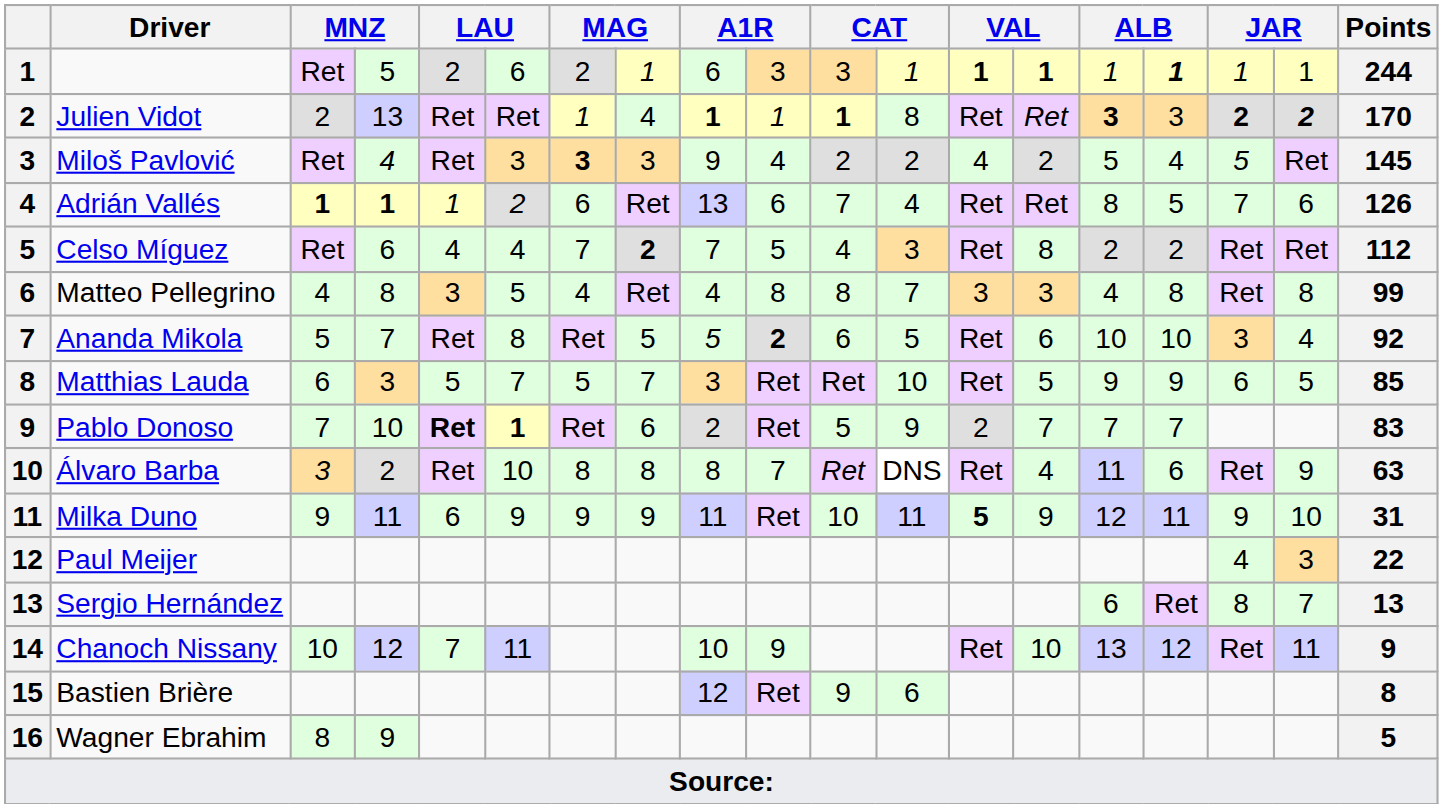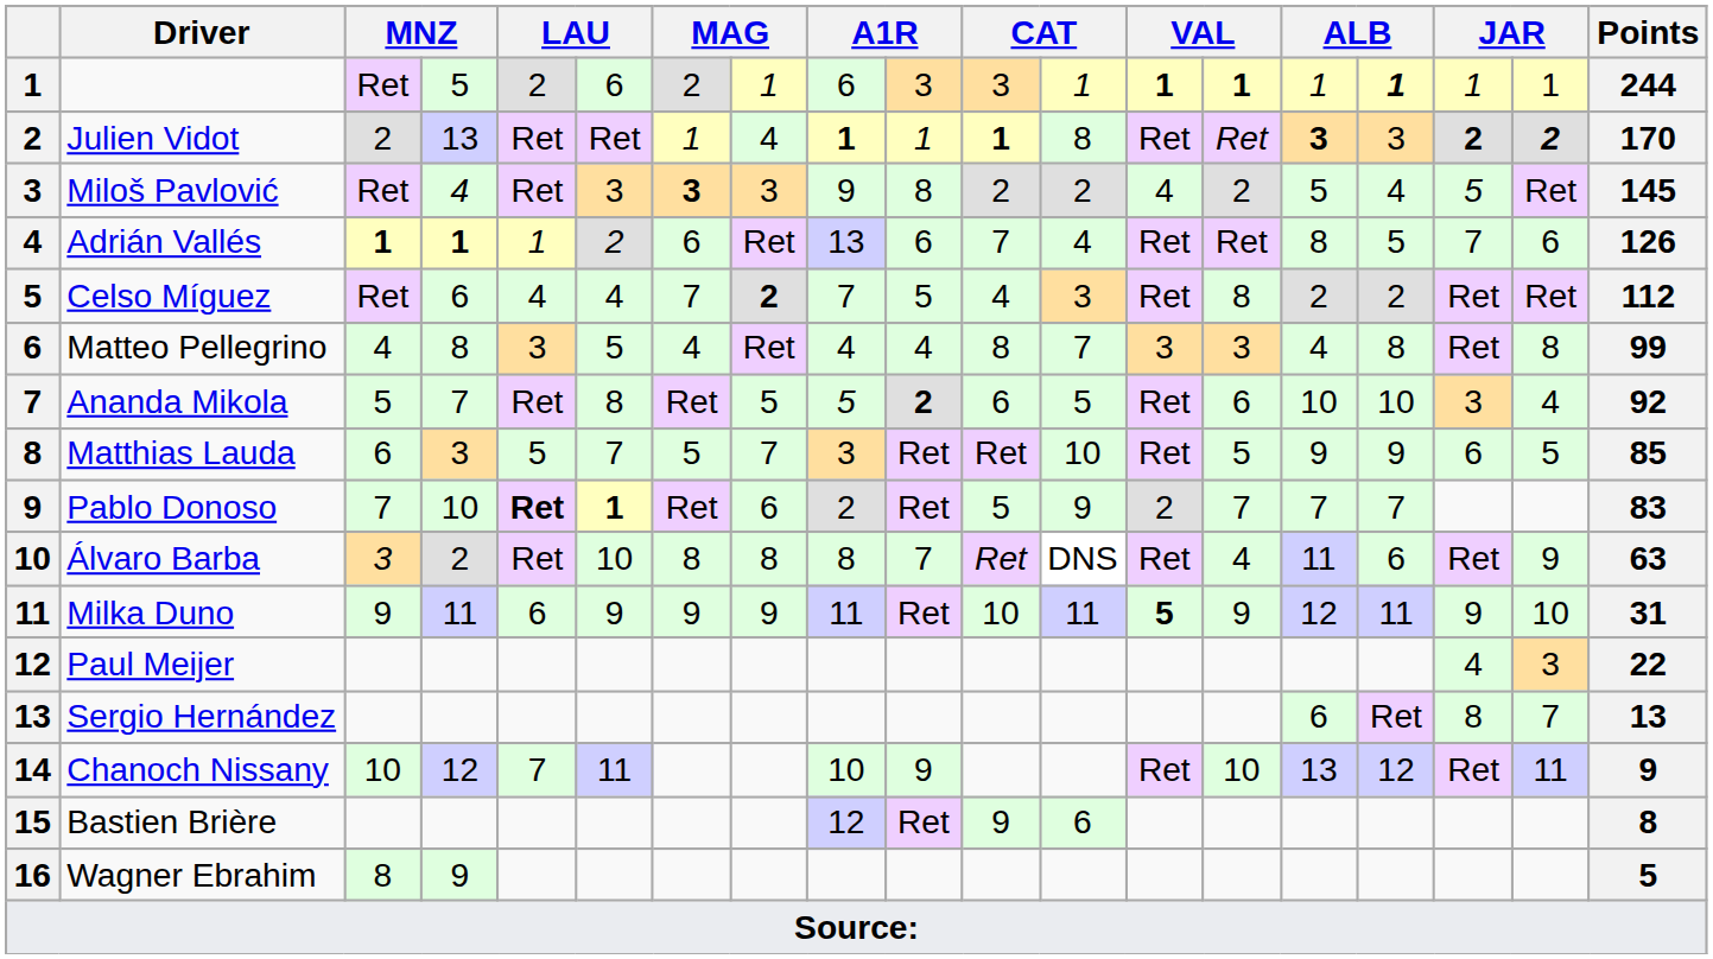Miloš Pavlović | column 10: 4 -> 8
Matteo Pellegrino | column 10: 8 -> 4
